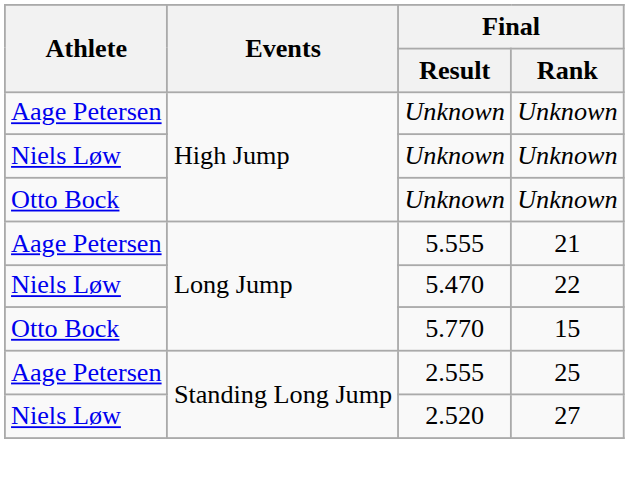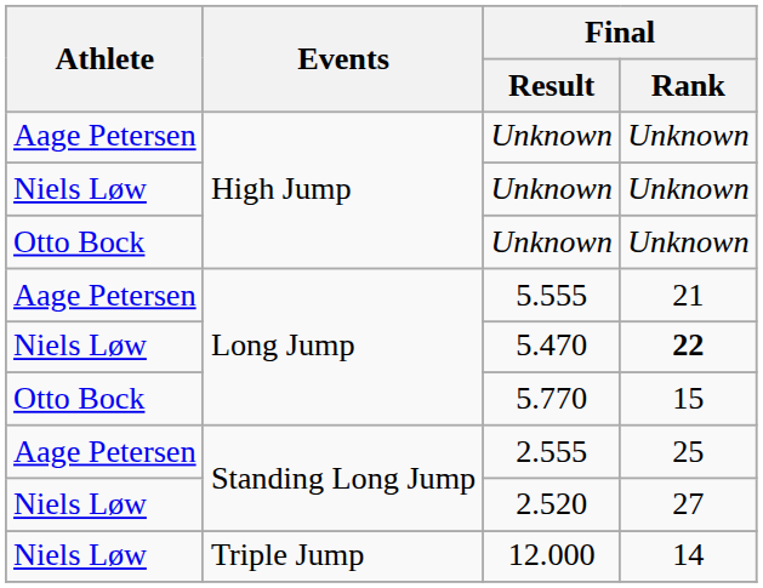5.470 | Final / Rank: normal -> bold
+ row: Niels Løw | Triple Jump | 12.000 | 14
